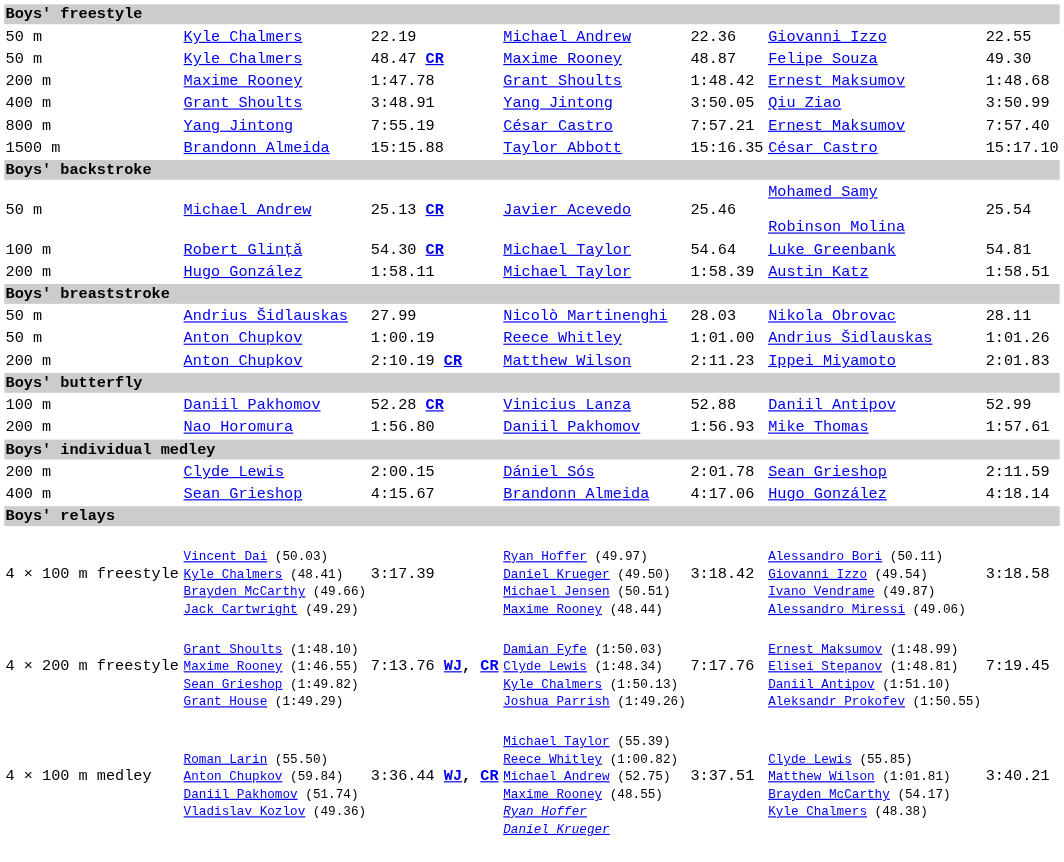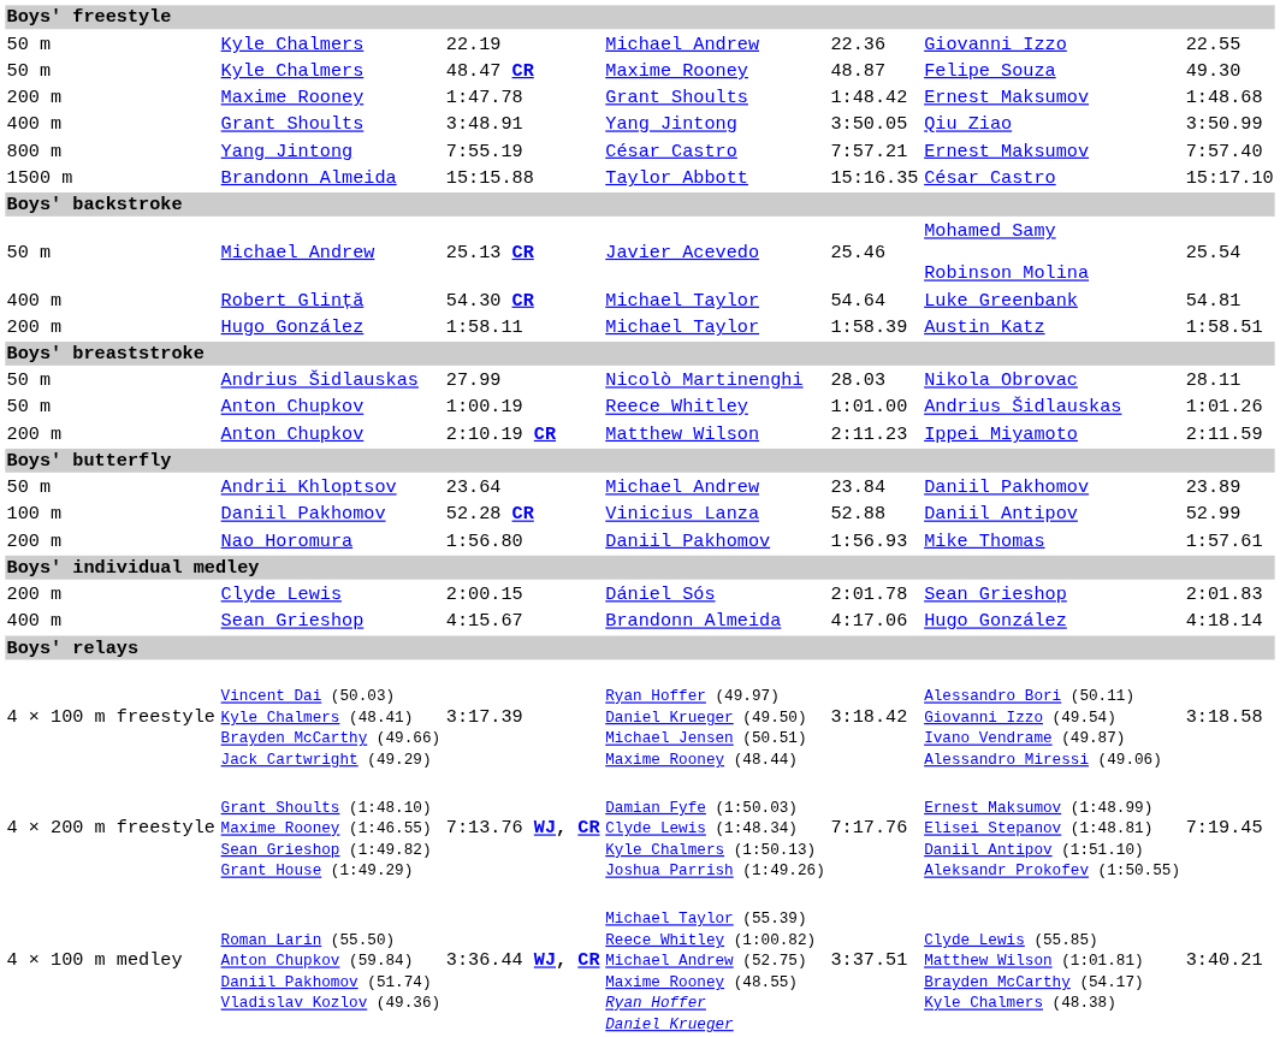Robert Glință | column 1: 100 m -> 400 m
Anton Chupkov / Matthew Wilson | column 7: 2:01.83 -> 2:11.59
+ row: 50 m | Andrii Khloptsov | 23.64 | Michael Andrew | 23.84 | Daniil Pakhomov | 23.89
Clyde Lewis | column 7: 2:11.59 -> 2:01.83
